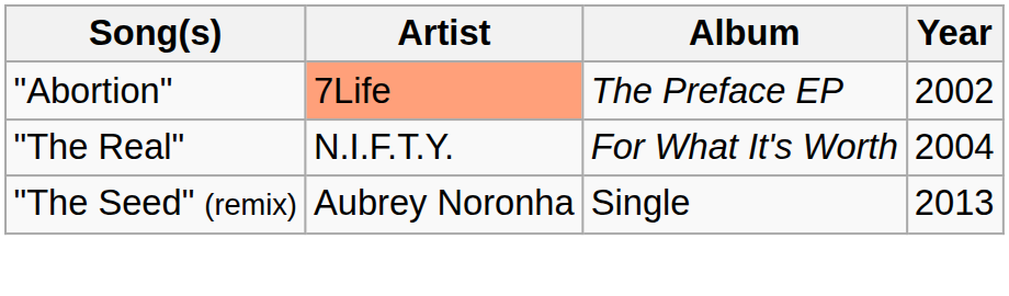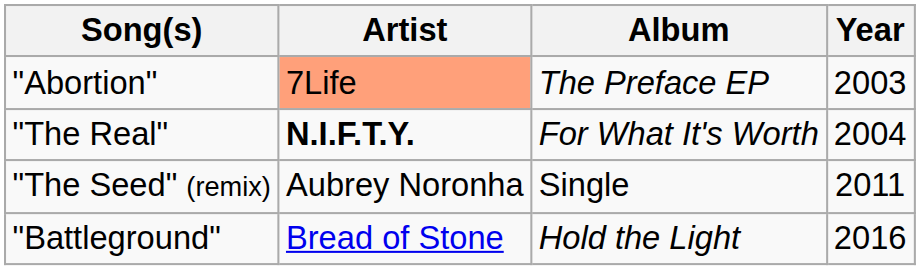"Abortion" | Year: 2002 -> 2003
"The Real" | Artist: normal -> bold
"The Seed" (remix) | Year: 2013 -> 2011
+ row: "Battleground" | Bread of Stone | Hold the Light | 2016
